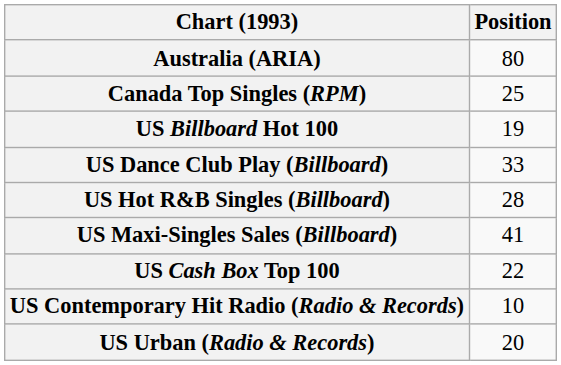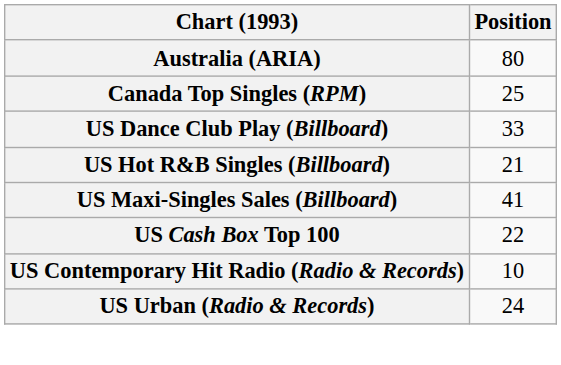- row: US Billboard Hot 100 | 19
US Hot R&B Singles (Billboard) | Position: 28 -> 21
US Urban (Radio & Records) | Position: 20 -> 24
